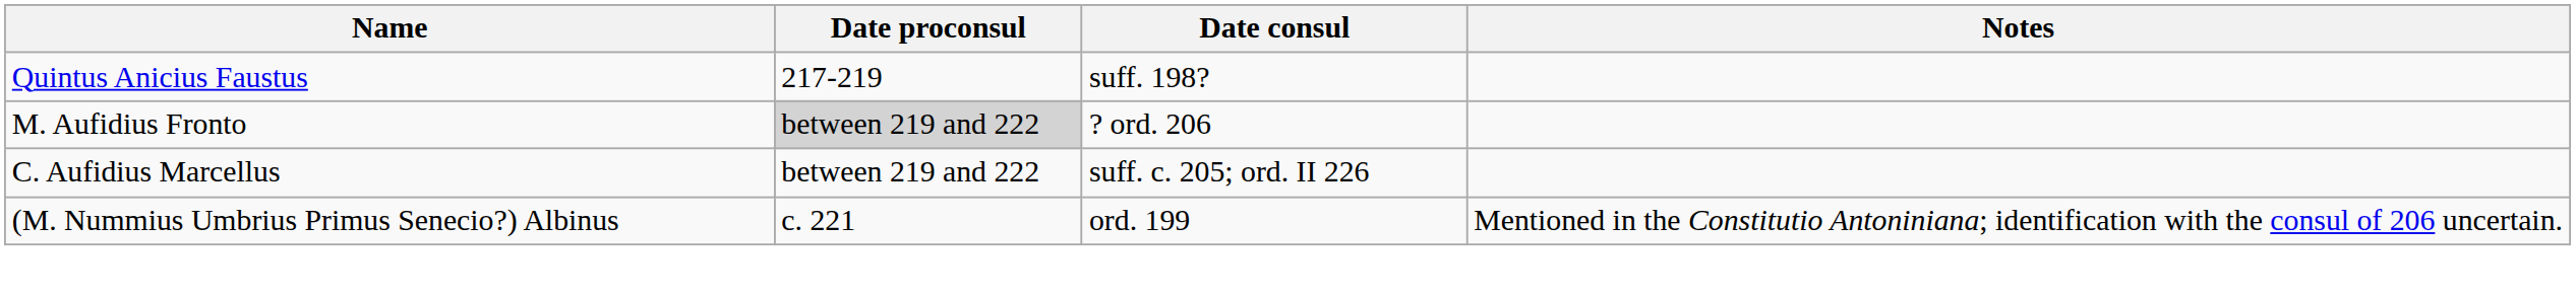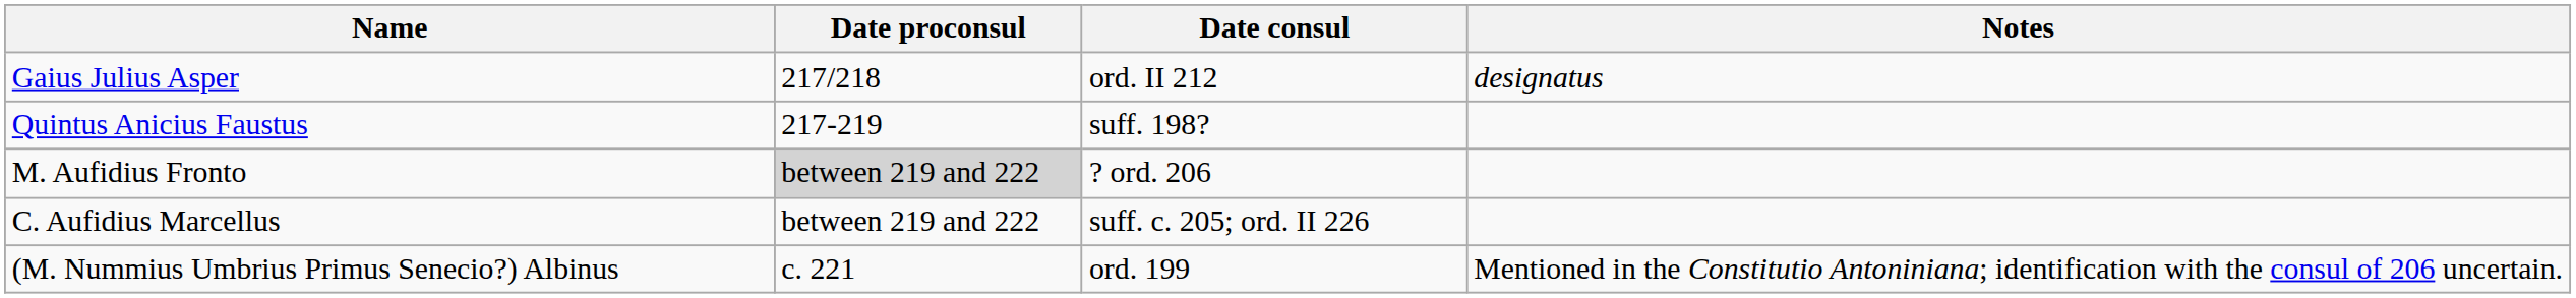+ row: Gaius Julius Asper | 217/218 | ord. II 212 | designatus
